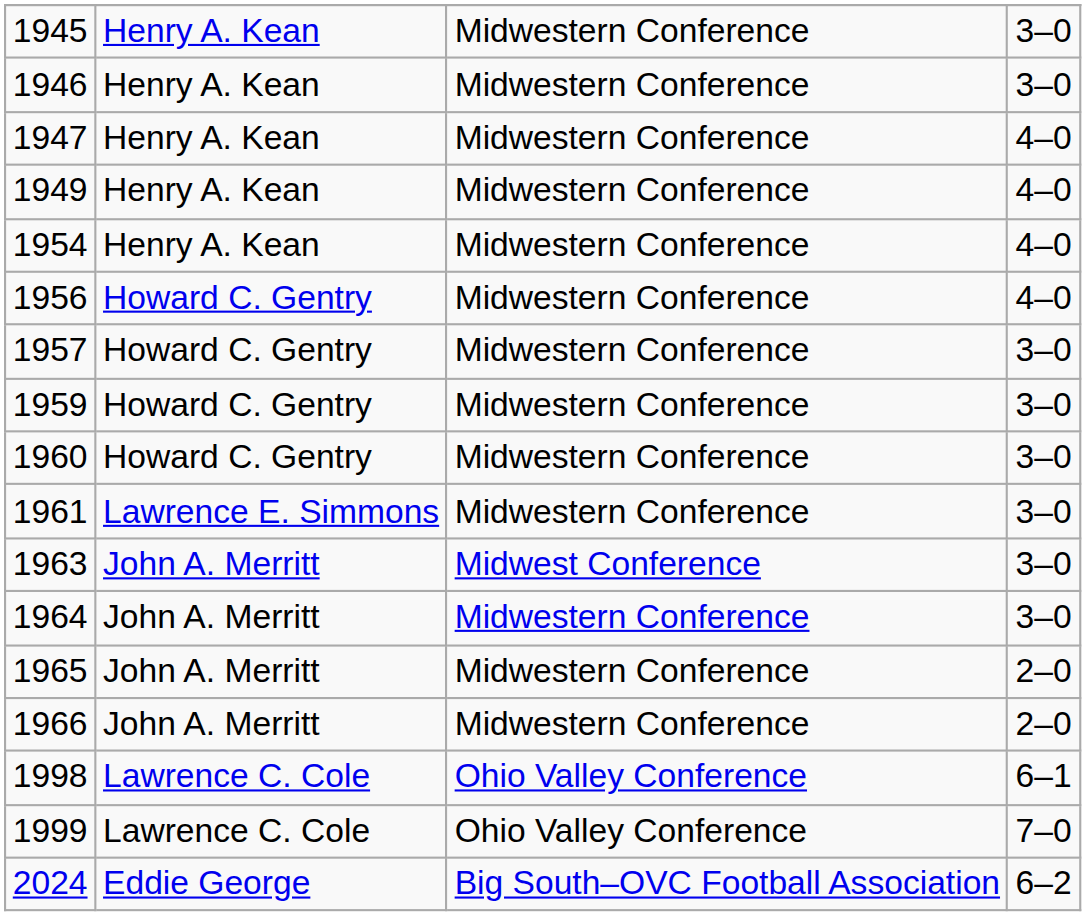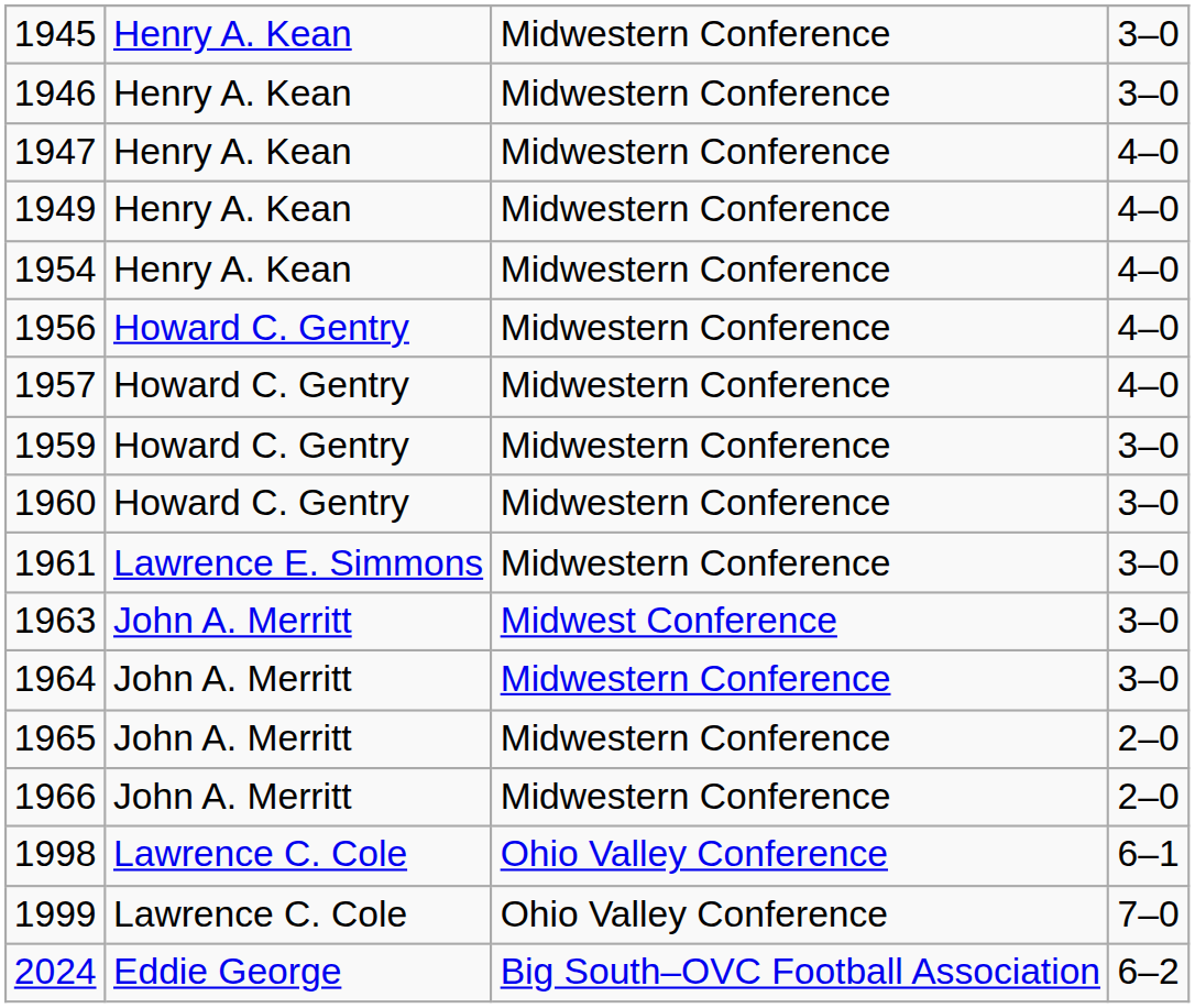1957 | column 4: 3–0 -> 4–0
